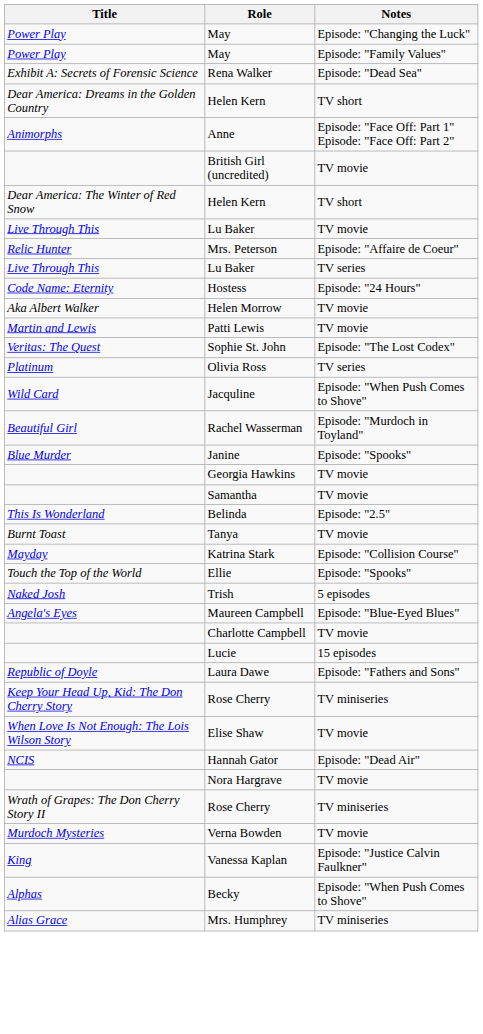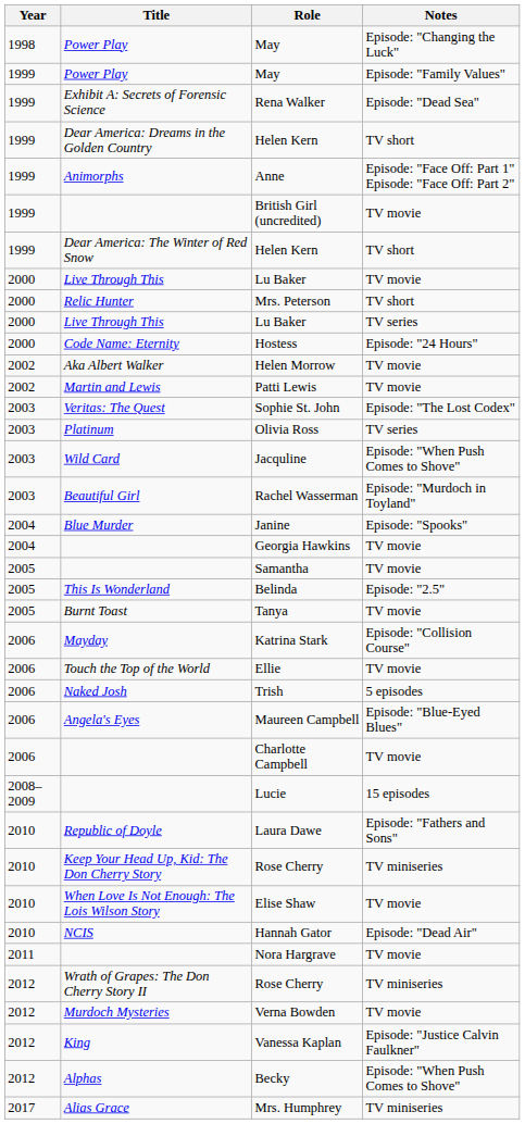+ column: Year | 1998 | 1999 | 1999 | 1999 | 1999 | 1999 | 1999 | 2000 | 2000 | 2000 | 2000 | 2002 | 2002 | 2003 | 2003 | 2003 | 2003 | 2004 | 2004 | 2005 | 2005 | 2005 | 2006 | 2006 | 2006 | 2006 | 2006 | 2008–2009 | 2010 | 2010 | 2010 | 2010 | 2011 | 2012 | 2012 | 2012 | 2012 | 2017
Mrs. Peterson | Notes: Episode: "Affaire de Coeur" -> TV short
Ellie | Notes: Episode: "Spooks" -> TV movie
